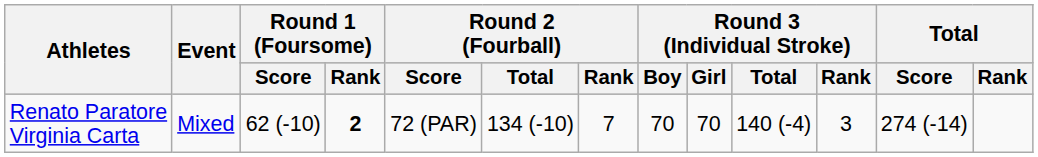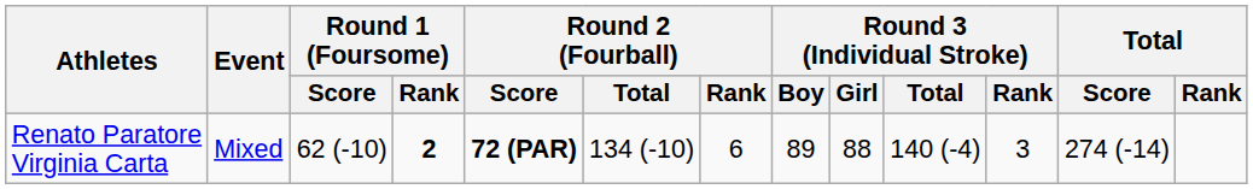Renato Paratore Virginia Carta | Round 2 (Fourball) / Score: normal -> bold
Renato Paratore Virginia Carta | Round 2 (Fourball) / Rank: 7 -> 6
Renato Paratore Virginia Carta | Round 3 (Individual Stroke) / Boy: 70 -> 89
Renato Paratore Virginia Carta | Round 3 (Individual Stroke) / Girl: 70 -> 88
